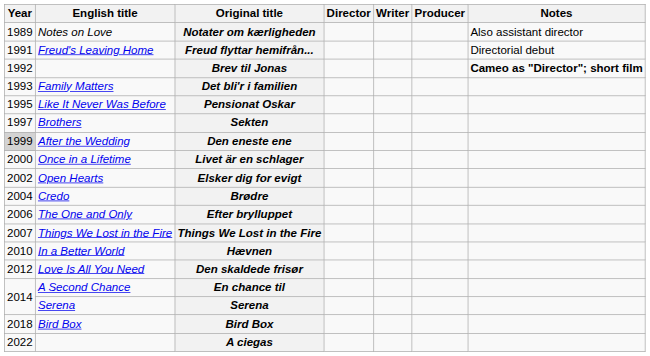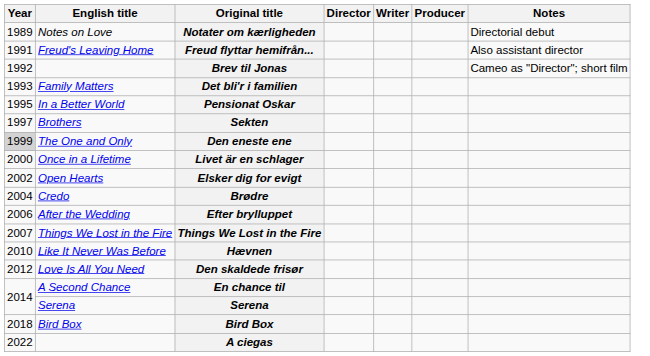Notater om kærligheden | Notes: Also assistant director -> Directorial debut
Freud flyttar hemifrån... | Notes: Directorial debut -> Also assistant director
Brev til Jonas | Notes: bold -> normal
Pensionat Oskar | English title: Like It Never Was Before -> In a Better World
Den eneste ene | English title: After the Wedding -> The One and Only
Efter brylluppet | English title: The One and Only -> After the Wedding
Hævnen | English title: In a Better World -> Like It Never Was Before
